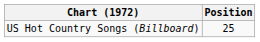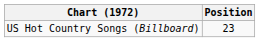US Hot Country Songs (Billboard) | Position: 25 -> 23
